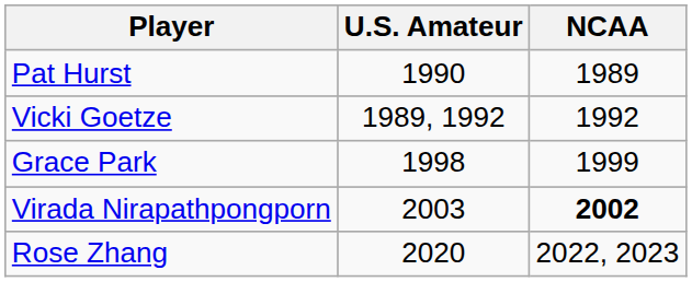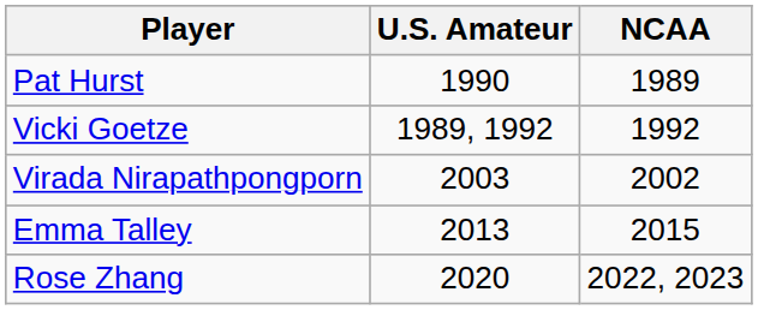- row: Grace Park | 1998 | 1999
Virada Nirapathpongporn | NCAA: bold -> normal
+ row: Emma Talley | 2013 | 2015
